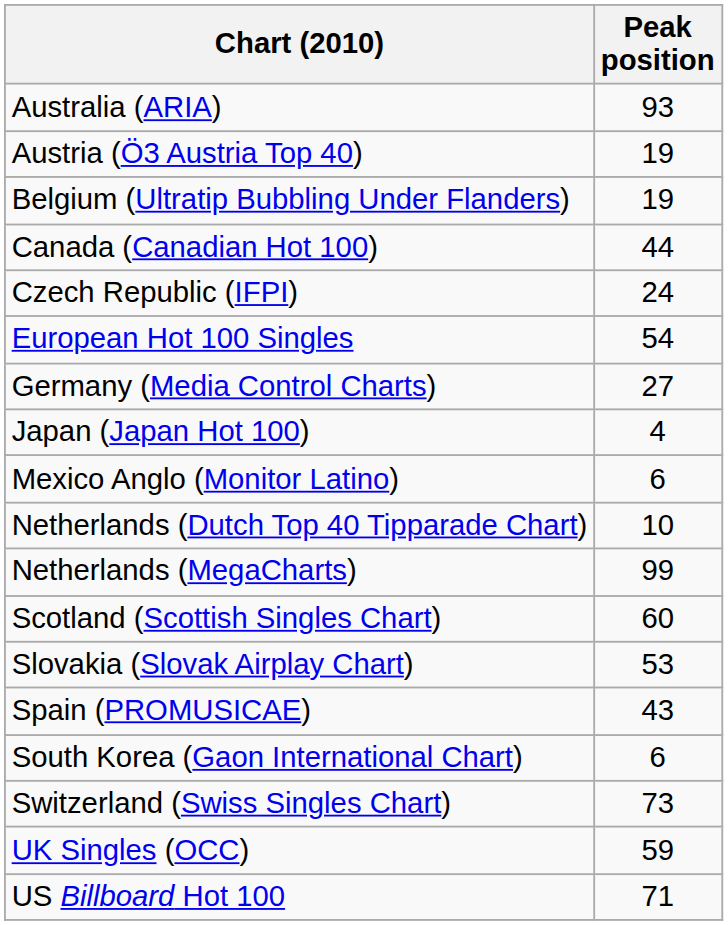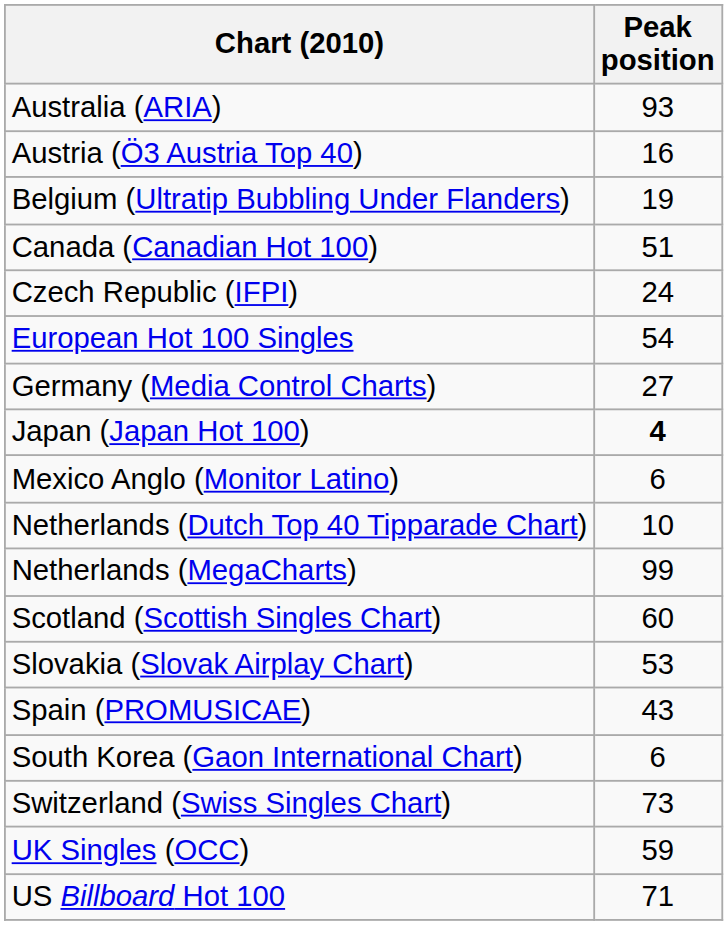Austria (Ö3 Austria Top 40) | Peak position: 19 -> 16
Canada (Canadian Hot 100) | Peak position: 44 -> 51
Japan (Japan Hot 100) | Peak position: normal -> bold
